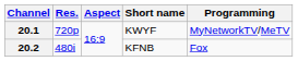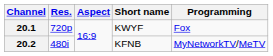20.1 | Programming: MyNetworkTV/MeTV -> Fox
20.2 | Programming: Fox -> MyNetworkTV/MeTV
